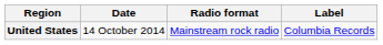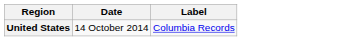- column: Radio format | Mainstream rock radio
